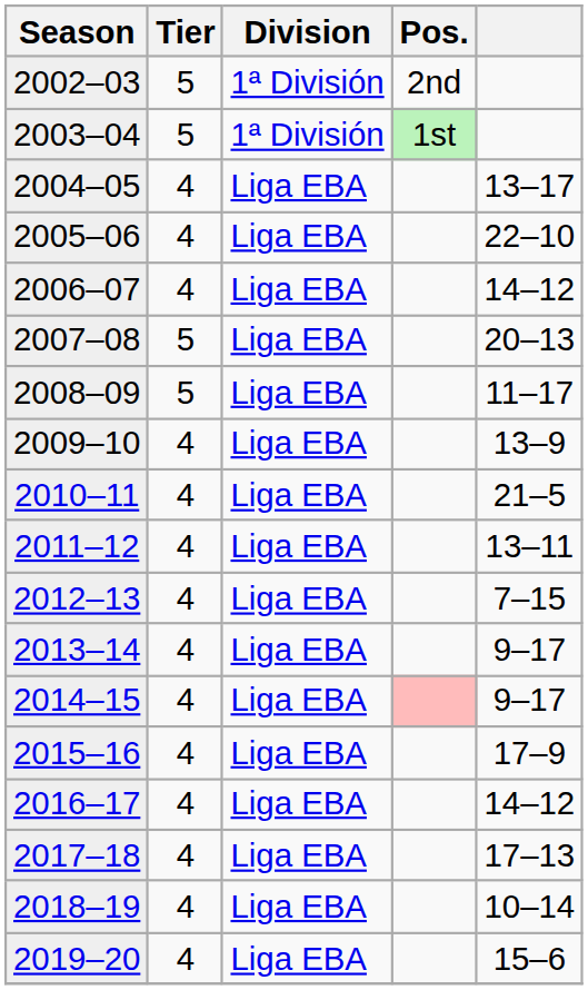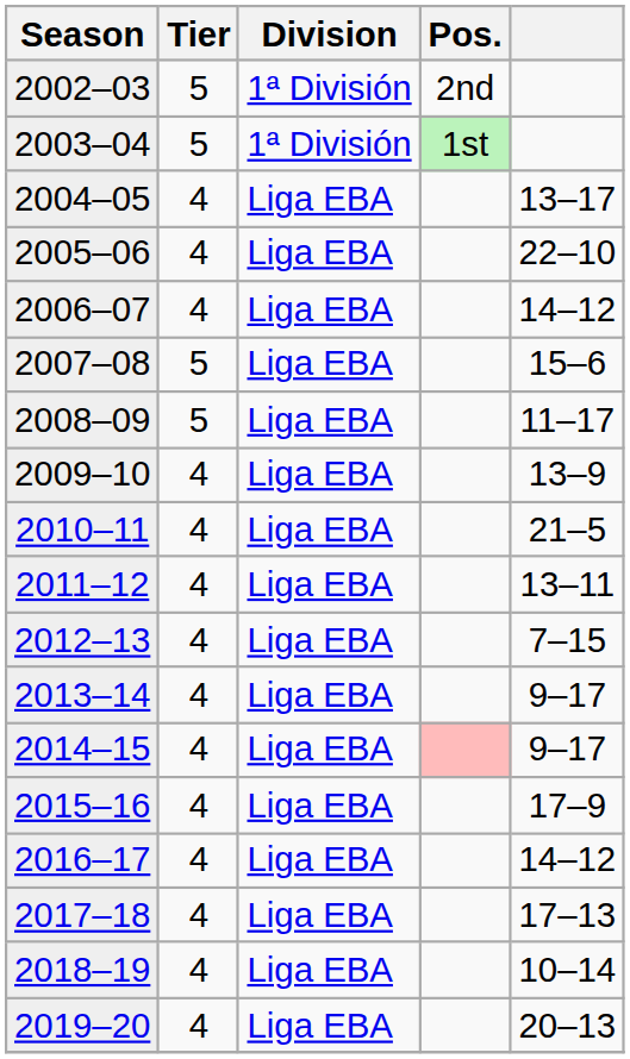2007–08 | column 5: 20–13 -> 15–6
2019–20 | column 5: 15–6 -> 20–13
